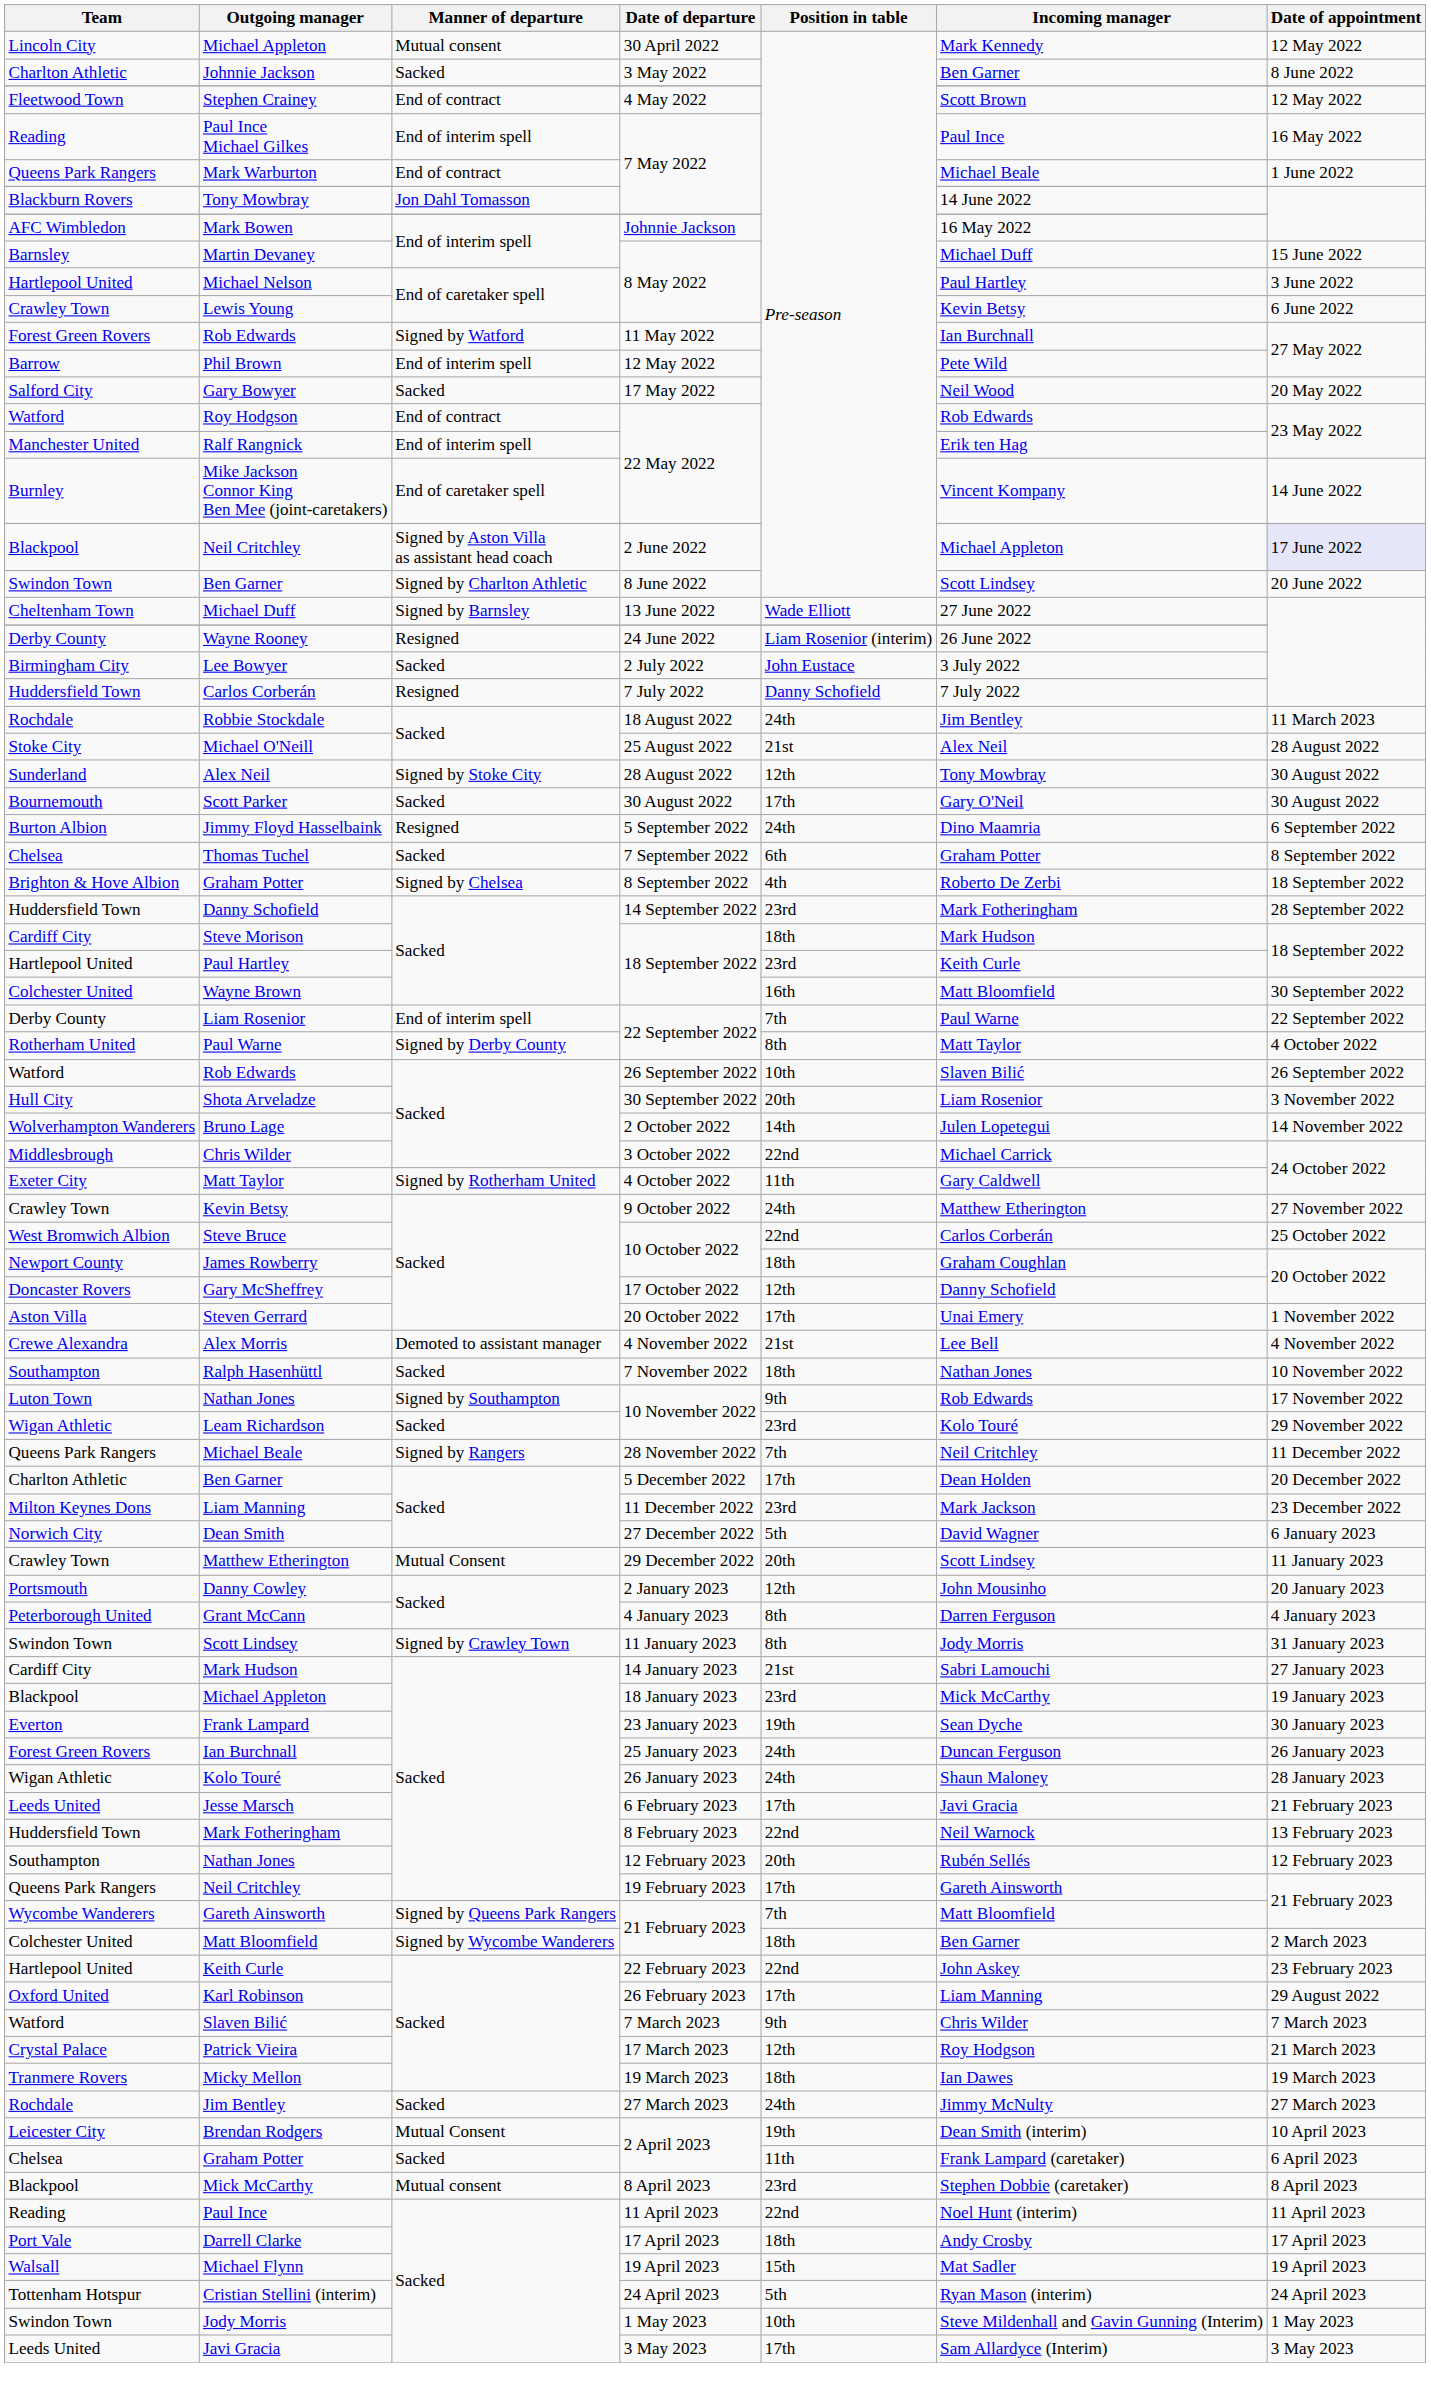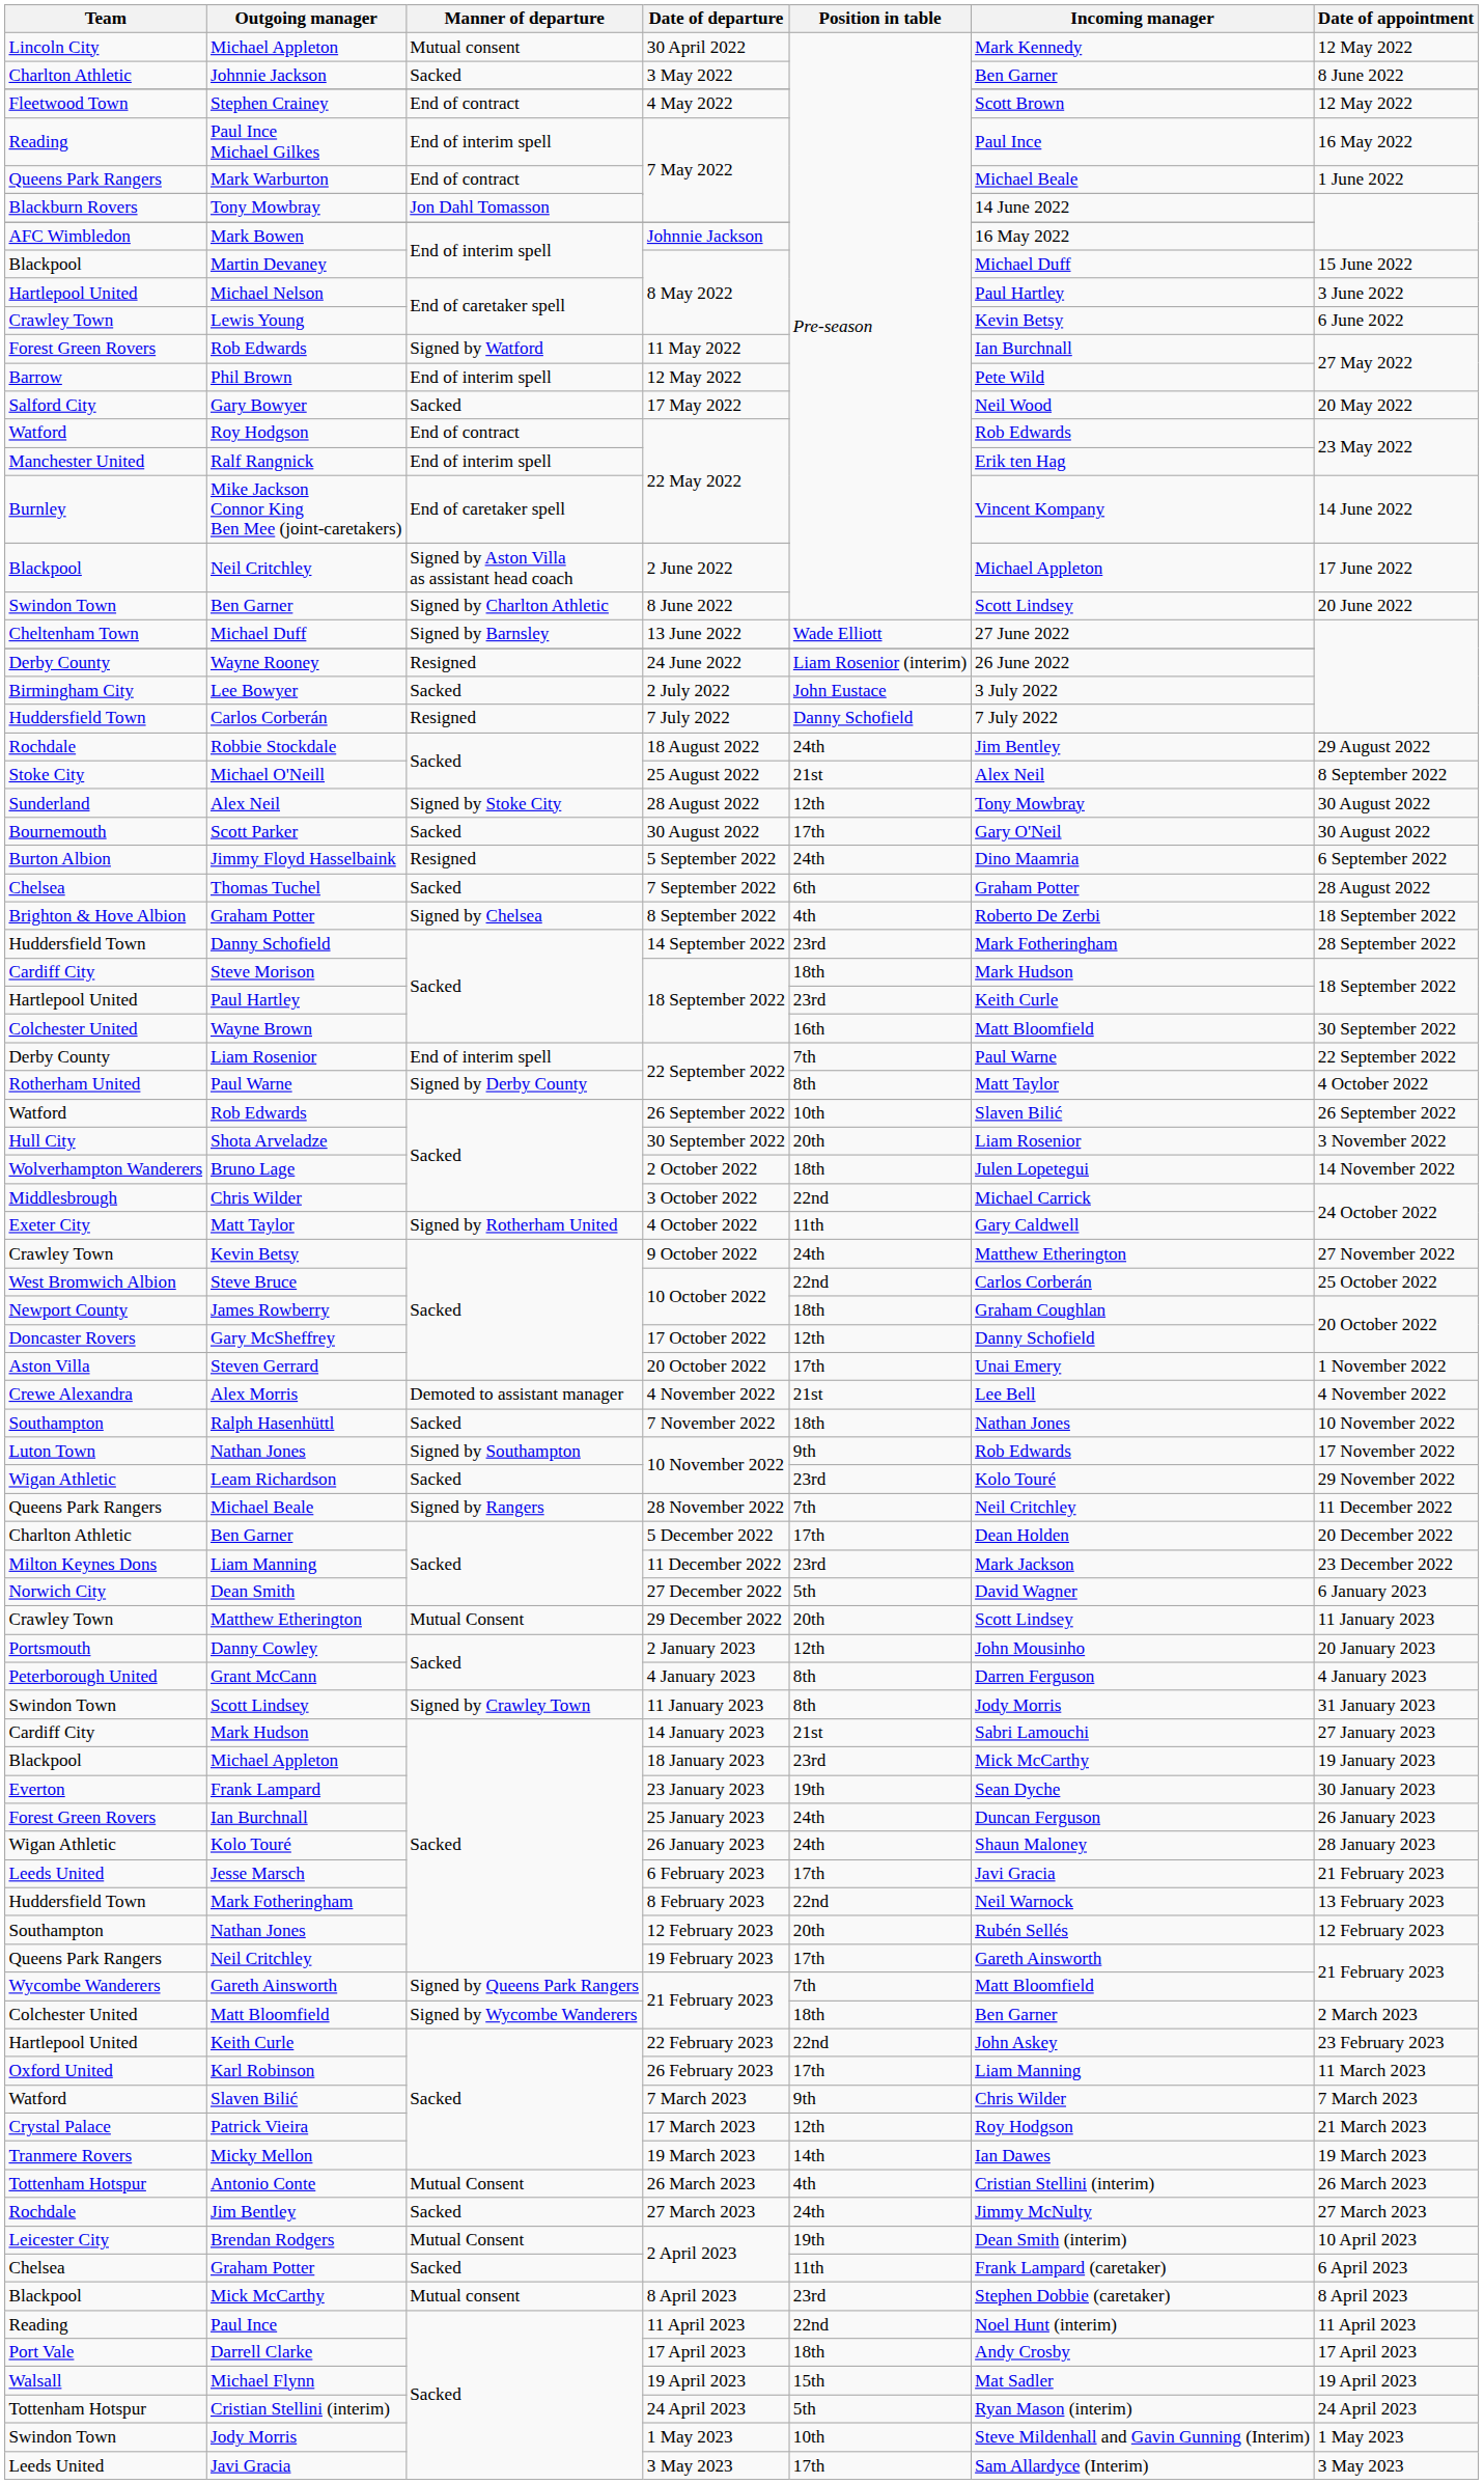Martin Devaney | Team: Barnsley -> Blackpool
Neil Critchley / 2 June 2022 | Date of appointment: lavender background -> no background
Robbie Stockdale | Date of appointment: 11 March 2023 -> 29 August 2022
Michael O'Neill | Date of appointment: 28 August 2022 -> 8 September 2022
Thomas Tuchel | Date of appointment: 8 September 2022 -> 28 August 2022
Bruno Lage | Position in table: 14th -> 18th
Karl Robinson | Date of appointment: 29 August 2022 -> 11 March 2023
Micky Mellon | Position in table: 18th -> 14th
+ row: Tottenham Hotspur | Antonio Conte | Mutual Consent | 26 March 2023 | 4th | Cristian Stellini (interim) | 26 March 2023
